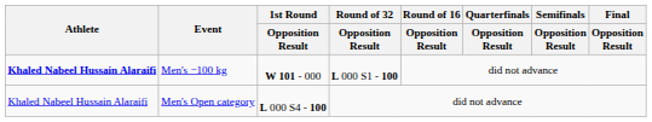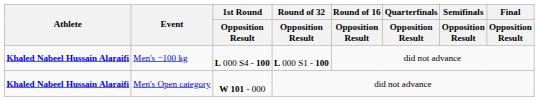Men's −100 kg | 1st Round / Opposition Result: W 101 - 000 -> L 000 S4 - 100
Men's Open category | Athlete: normal -> bold
Men's Open category | 1st Round / Opposition Result: L 000 S4 - 100 -> W 101 - 000
